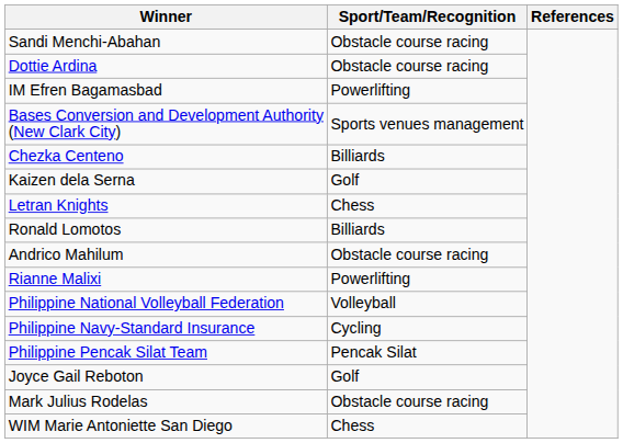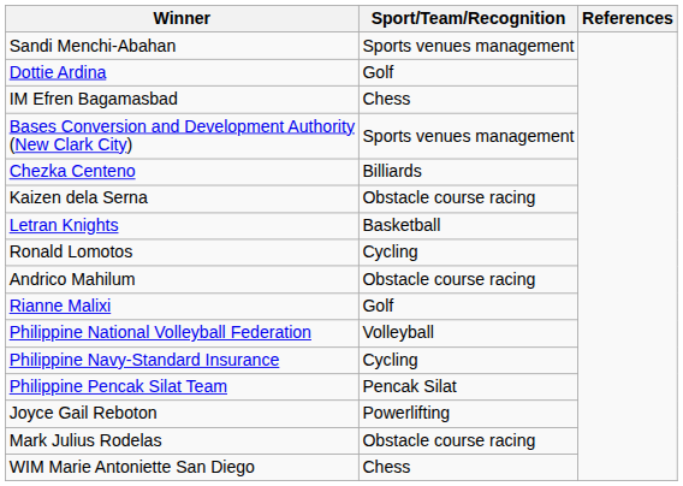Sandi Menchi-Abahan | Sport/Team/Recognition: Obstacle course racing -> Sports venues management
Dottie Ardina | Sport/Team/Recognition: Obstacle course racing -> Golf
IM Efren Bagamasbad | Sport/Team/Recognition: Powerlifting -> Chess
Kaizen dela Serna | Sport/Team/Recognition: Golf -> Obstacle course racing
Letran Knights | Sport/Team/Recognition: Chess -> Basketball
Ronald Lomotos | Sport/Team/Recognition: Billiards -> Cycling
Rianne Malixi | Sport/Team/Recognition: Powerlifting -> Golf
Joyce Gail Reboton | Sport/Team/Recognition: Golf -> Powerlifting
